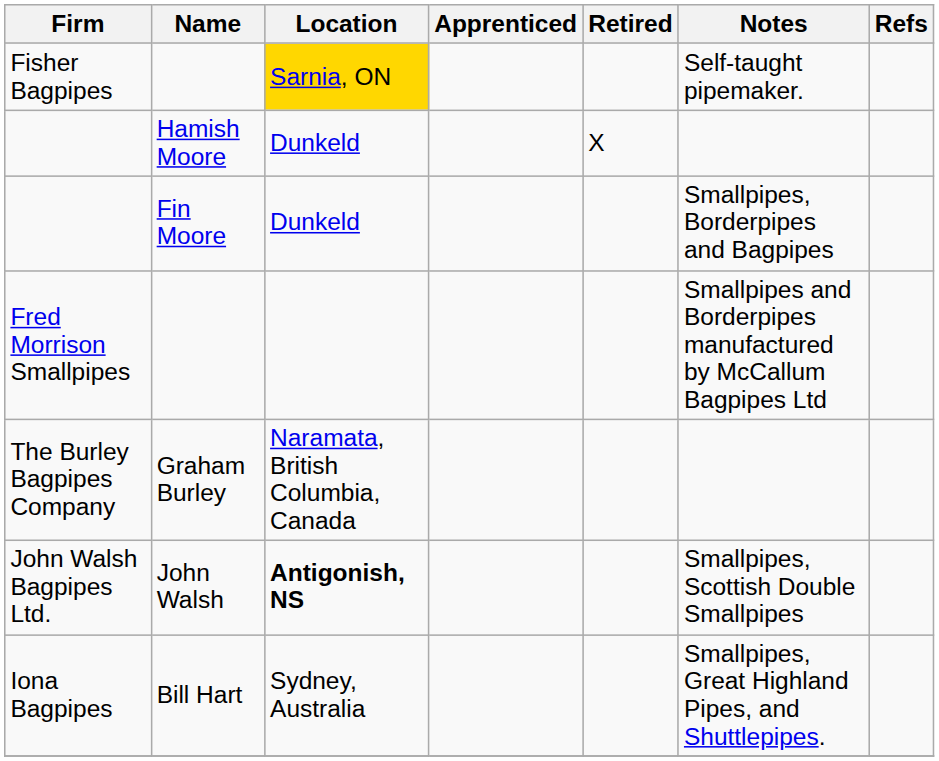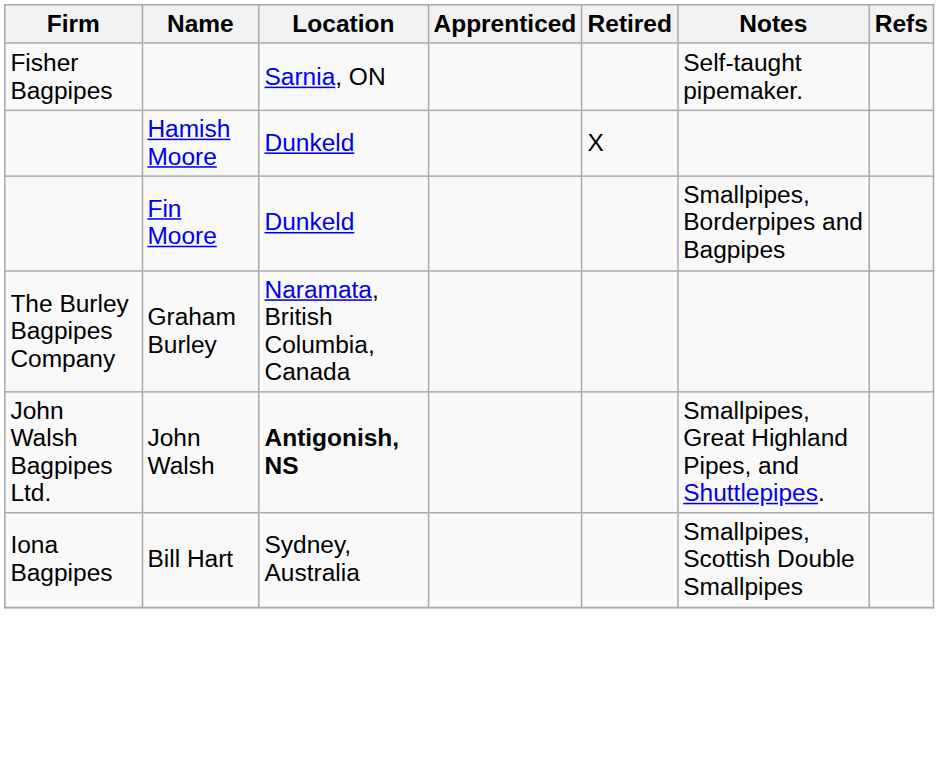Fisher Bagpipes | Location: gold background -> no background
- row: Fred Morrison Smallpipes | Smallpipes and Borderpipes manufactured by McCallum Bagpipes Ltd
John Walsh Bagpipes Ltd. | Notes: Smallpipes, Scottish Double Smallpipes -> Smallpipes, Great Highland Pipes, and Shuttlepipes.
Iona Bagpipes | Notes: Smallpipes, Great Highland Pipes, and Shuttlepipes. -> Smallpipes, Scottish Double Smallpipes
